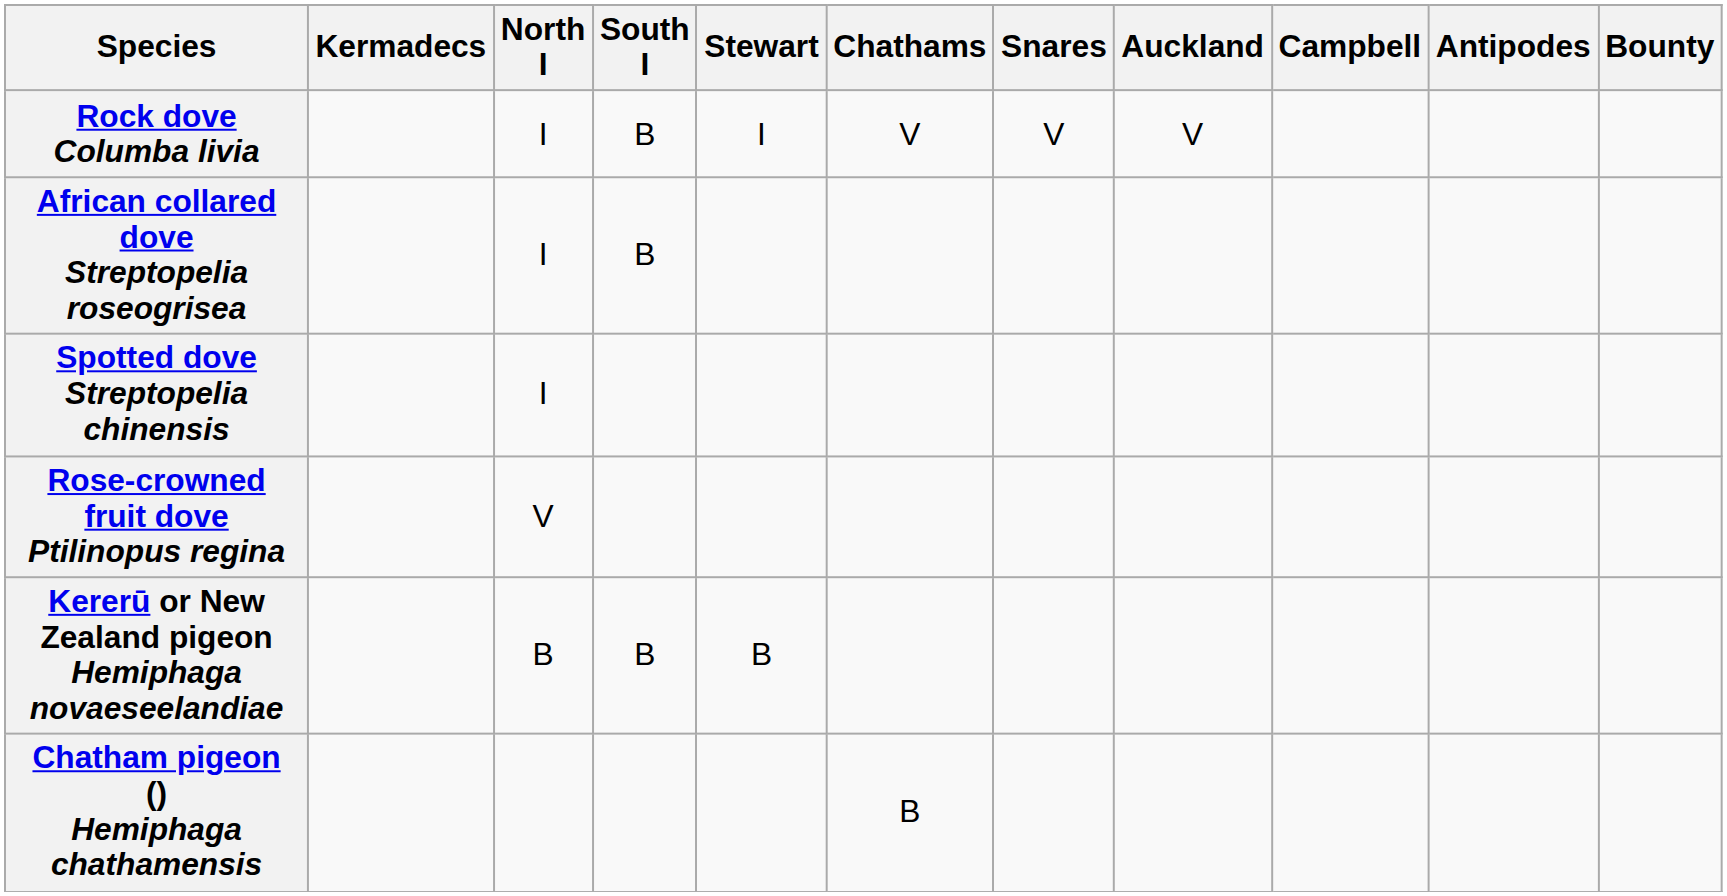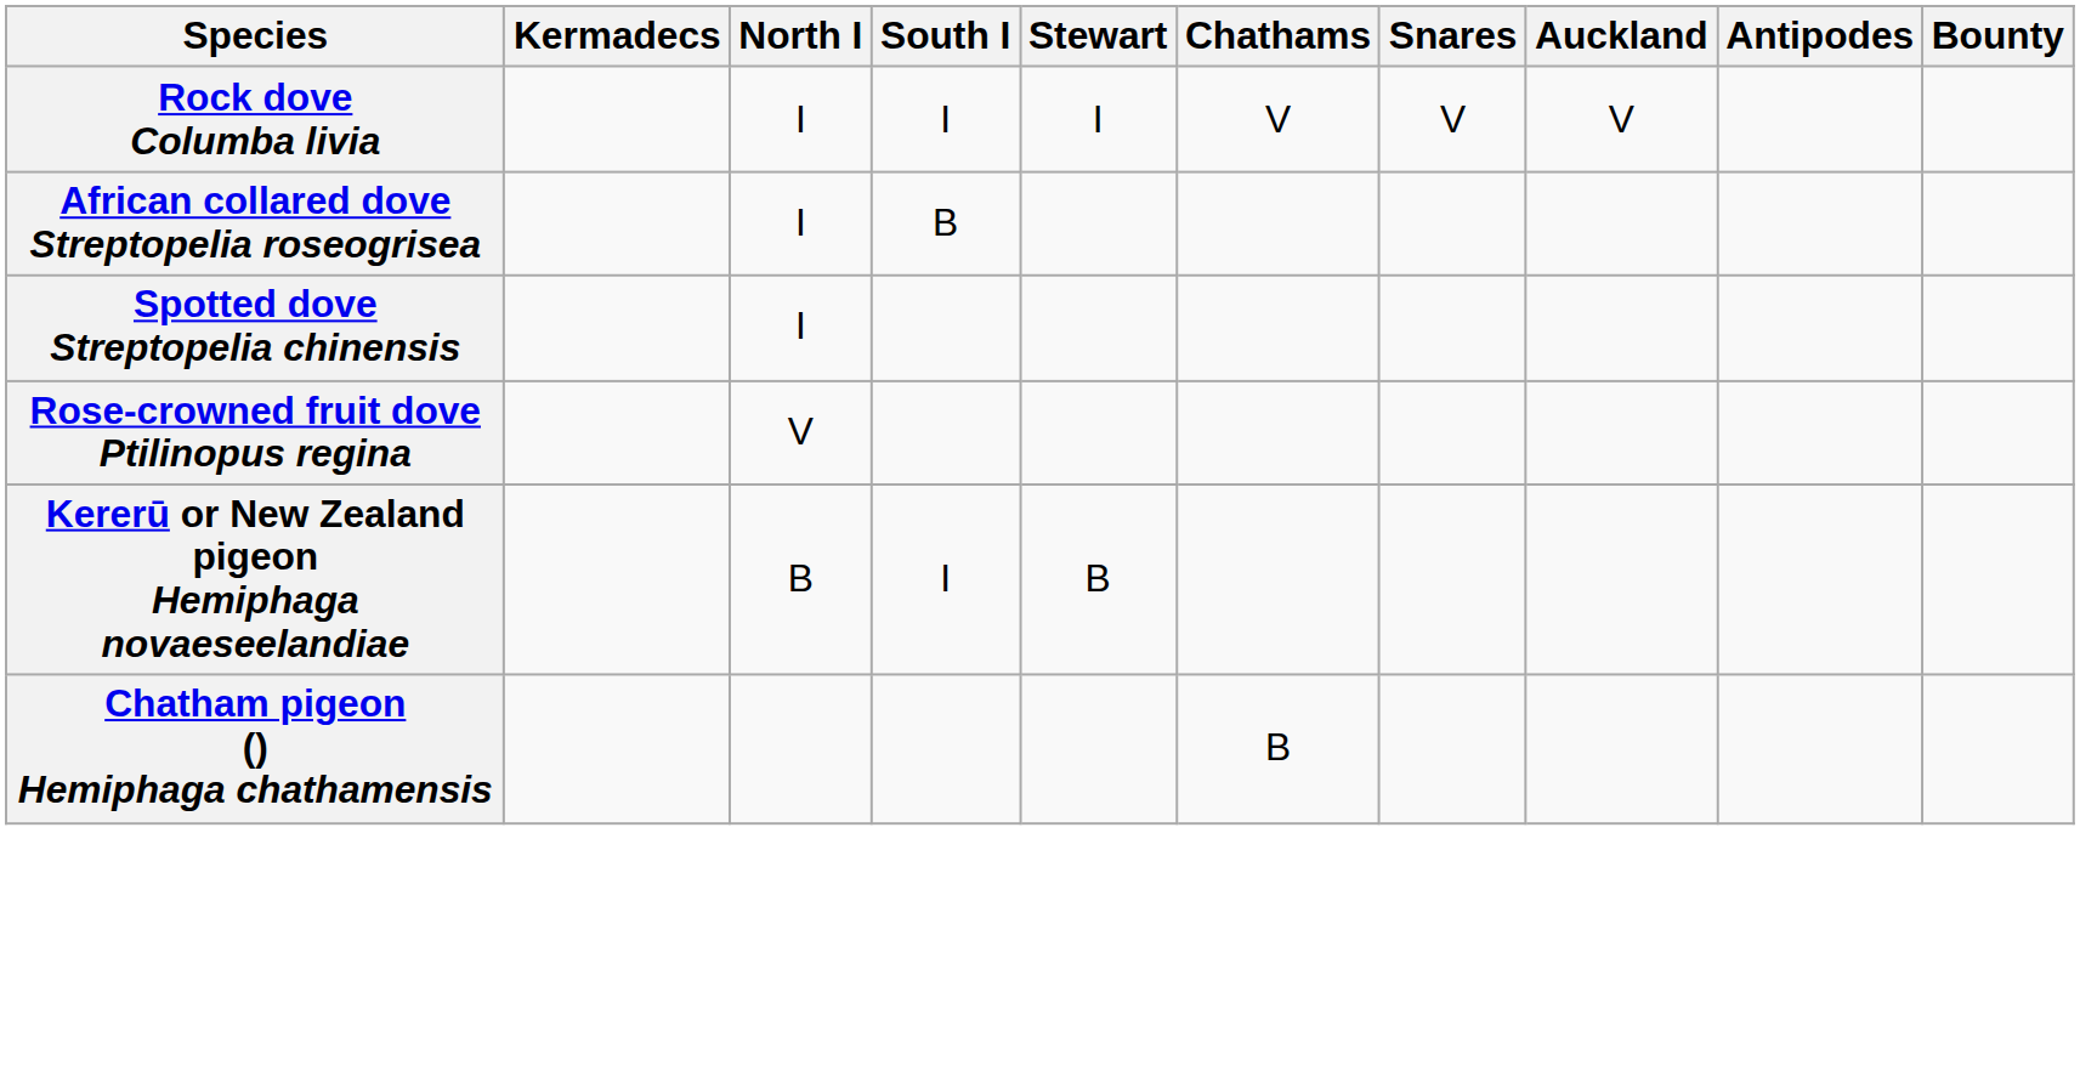- column: Campbell
Rock dove Columba livia | South I: B -> I
Kererū or New Zealand pigeon Hemiphaga novaeseelandiae | South I: B -> I
